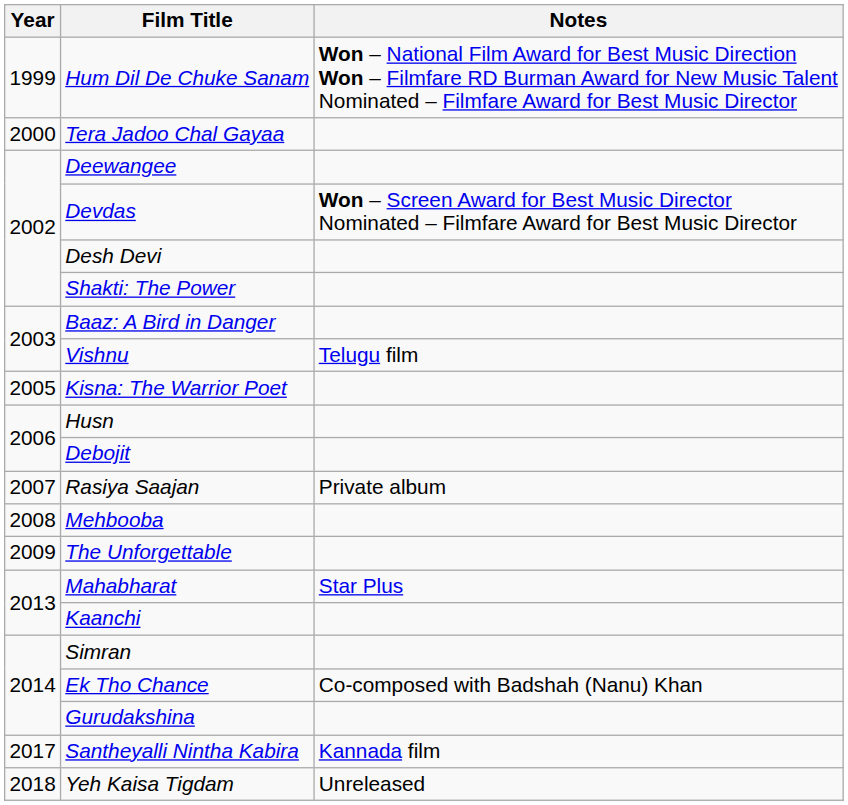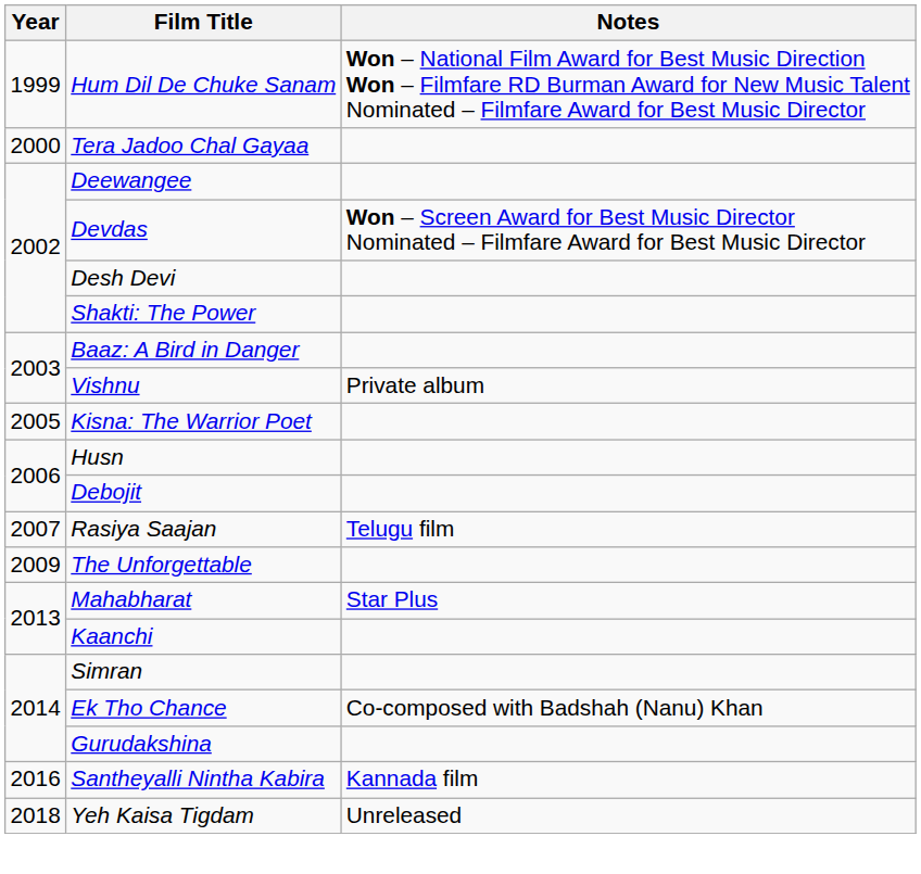Vishnu | Notes: Telugu film -> Private album
Rasiya Saajan | Notes: Private album -> Telugu film
- row: 2008 | Mehbooba
Santheyalli Nintha Kabira | Year: 2017 -> 2016
